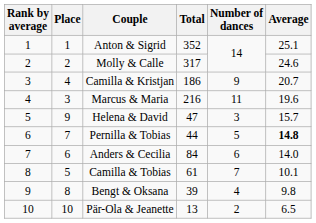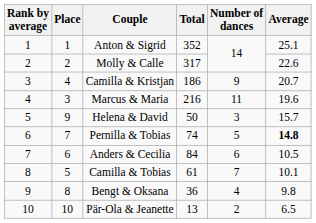Molly & Calle | Average: 24.6 -> 22.6
Helena & David | Total: 47 -> 50
Pernilla & Tobias | Total: 44 -> 74
Anders & Cecilia | Average: 14.0 -> 10.5
Bengt & Oksana | Total: 39 -> 36
